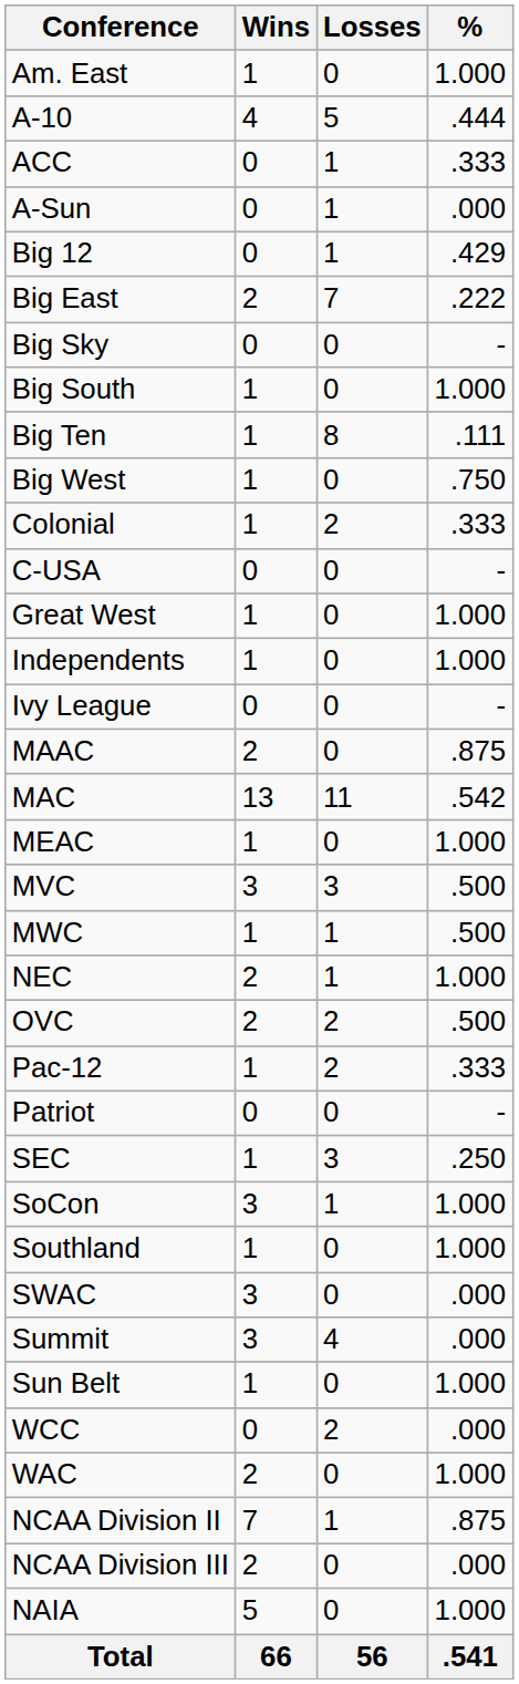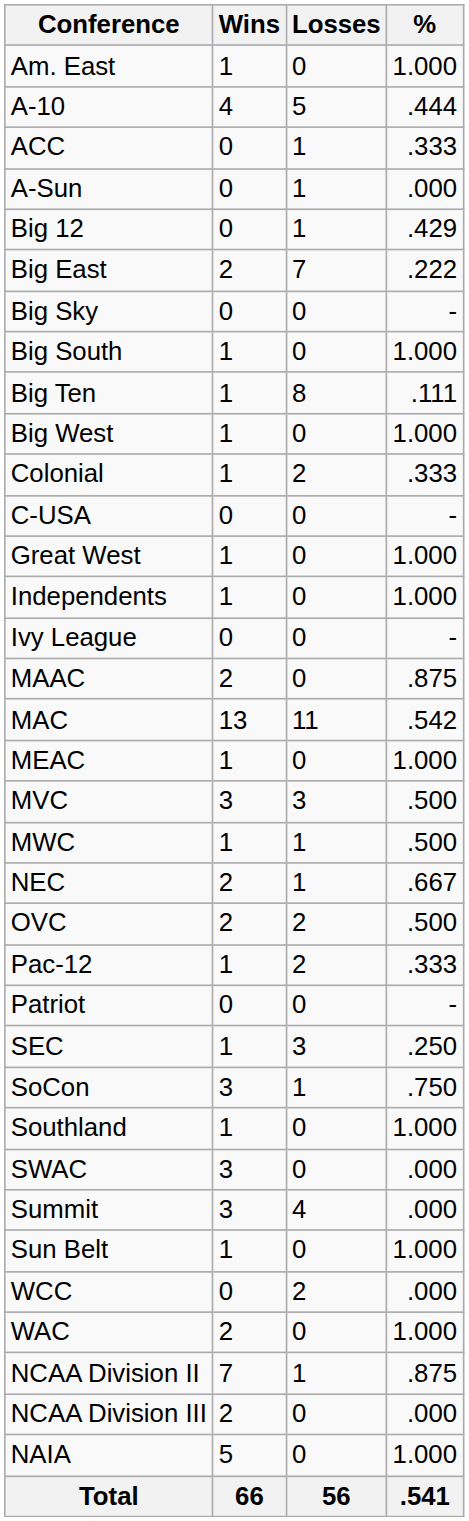Big West | %: .750 -> 1.000
NEC | %: 1.000 -> .667
SoCon | %: 1.000 -> .750
